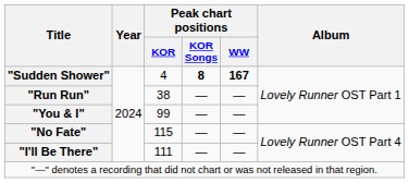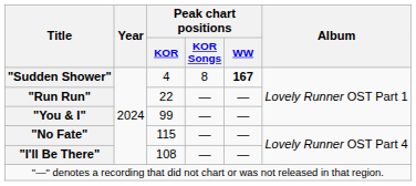"Sudden Shower" | Peak chart positions / KOR Songs: bold -> normal
"Run Run" | Peak chart positions / KOR: 38 -> 22
"I'll Be There" | Peak chart positions / KOR: 111 -> 108
